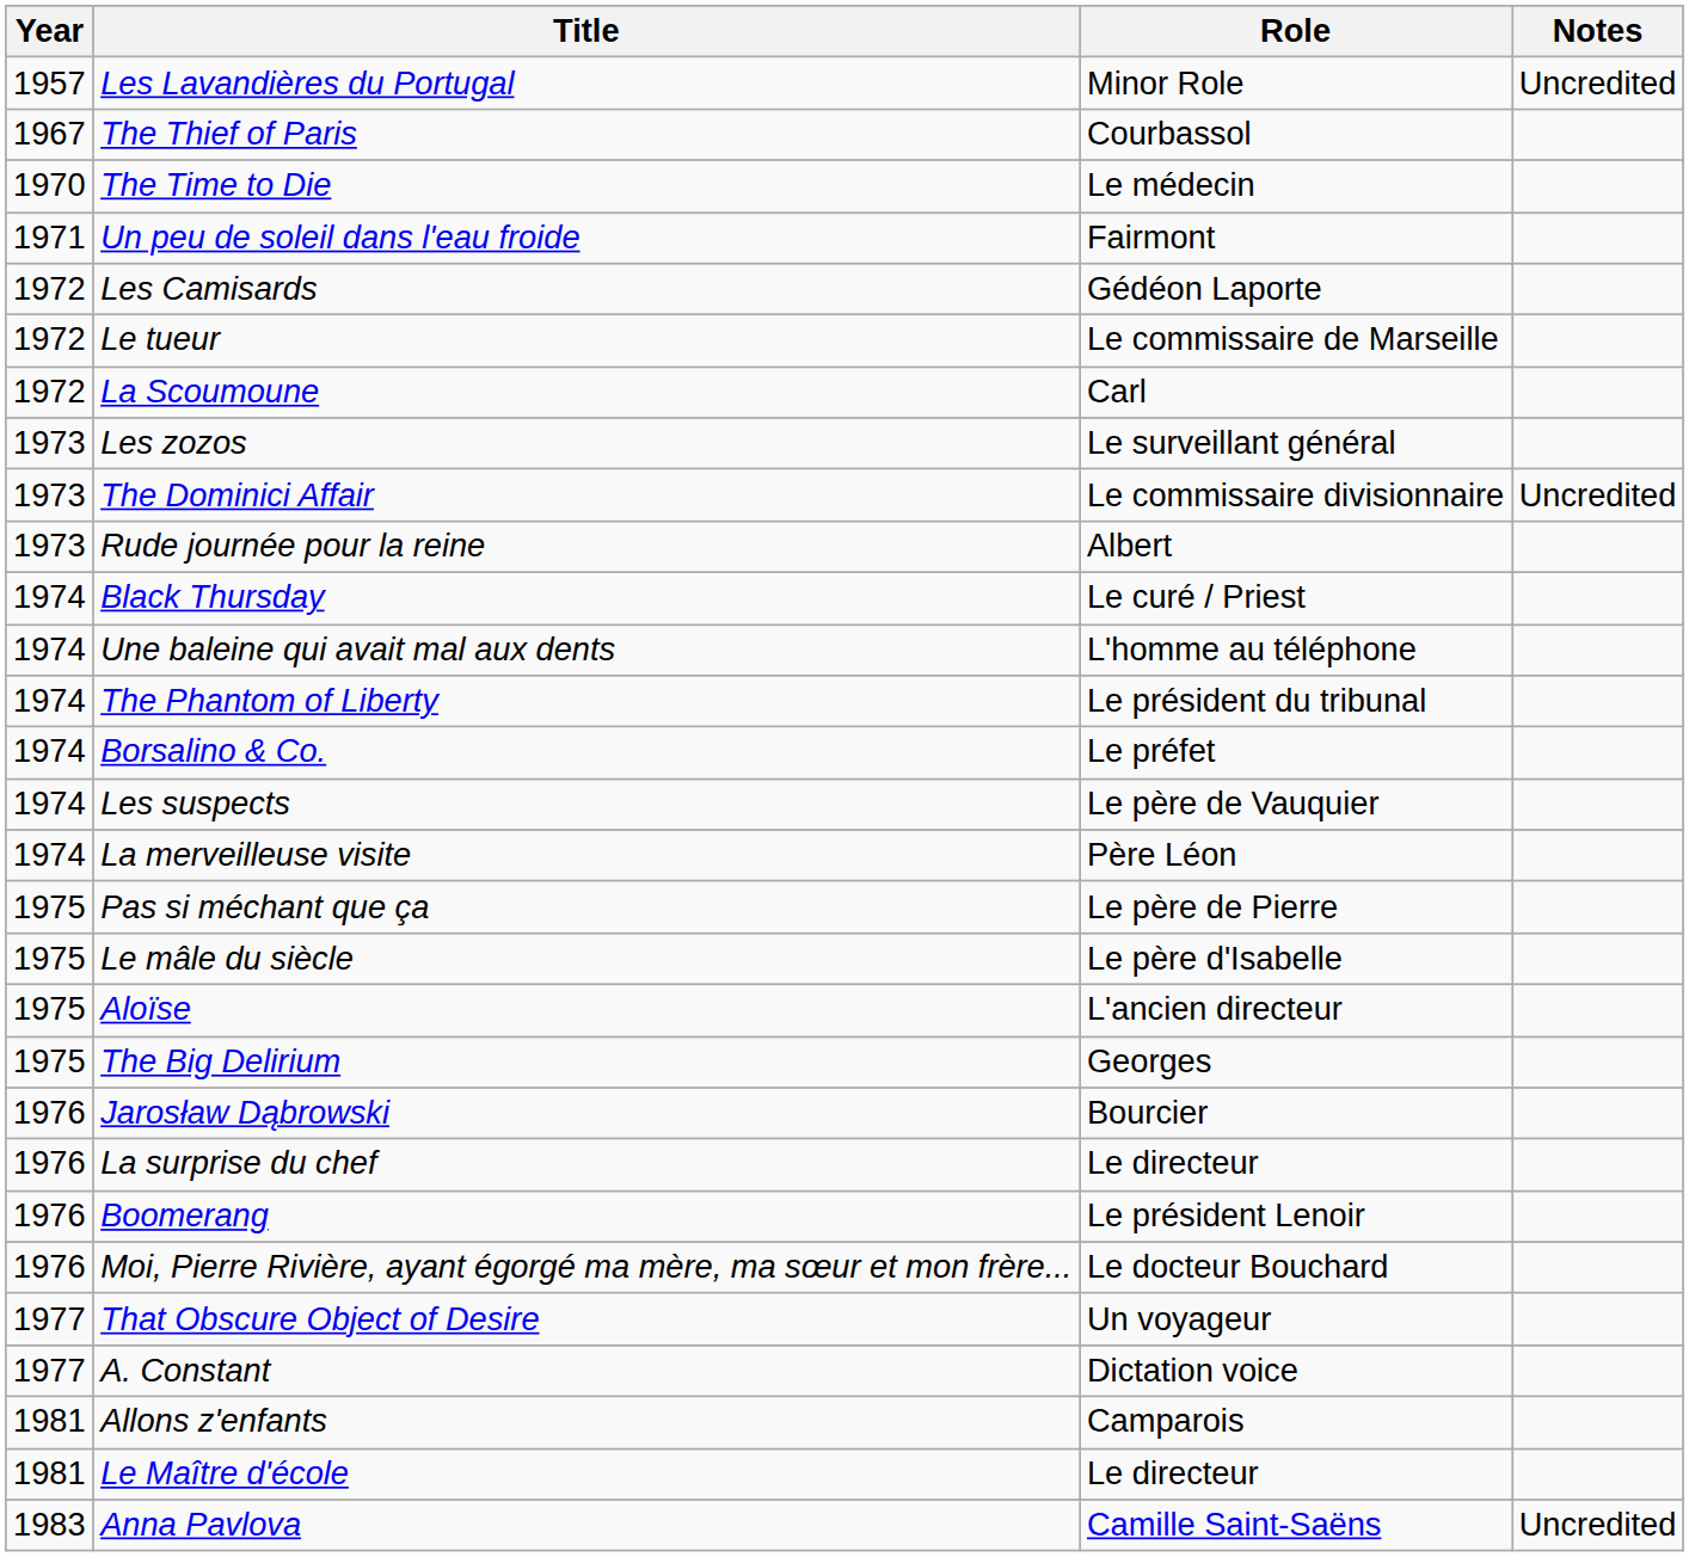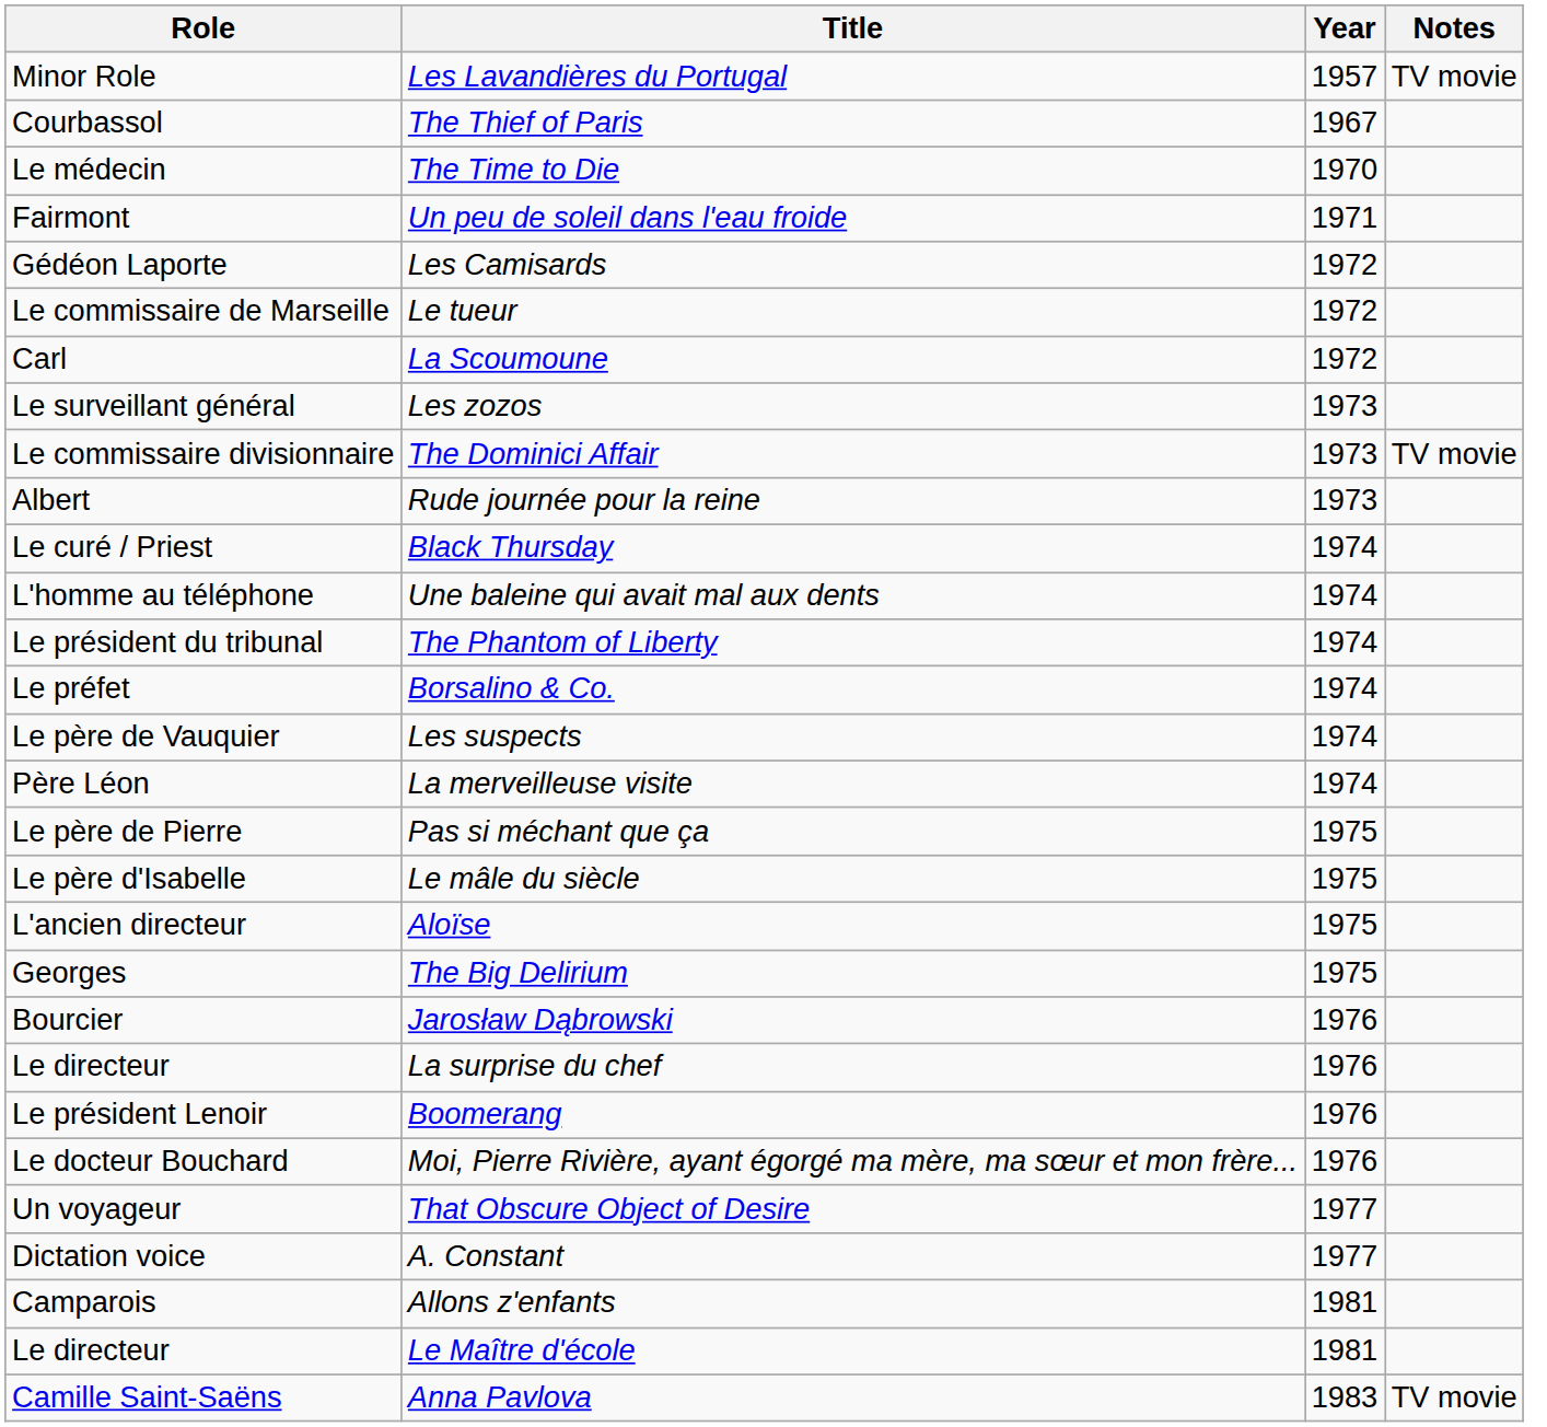columns swapped: Year <-> Role
Les Lavandières du Portugal | Notes: Uncredited -> TV movie
The Dominici Affair | Notes: Uncredited -> TV movie
Anna Pavlova | Notes: Uncredited -> TV movie
